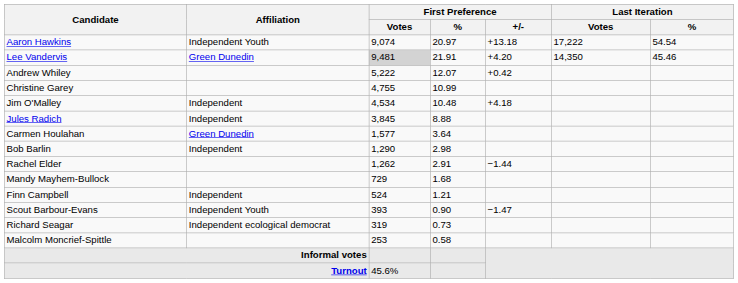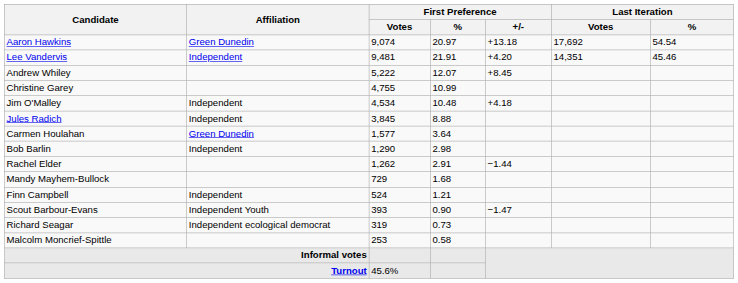Aaron Hawkins | Affiliation: Independent Youth -> Green Dunedin
Aaron Hawkins | Last Iteration / Votes: 17,222 -> 17,692
Lee Vandervis | Affiliation: Green Dunedin -> Independent
Lee Vandervis | First Preference / Votes: lightgrey background -> no background
Lee Vandervis | Last Iteration / Votes: 14,350 -> 14,351
Andrew Whiley | First Preference / +/-: +0.42 -> +8.45
